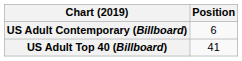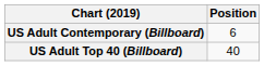US Adult Top 40 (Billboard) | Position: 41 -> 40
